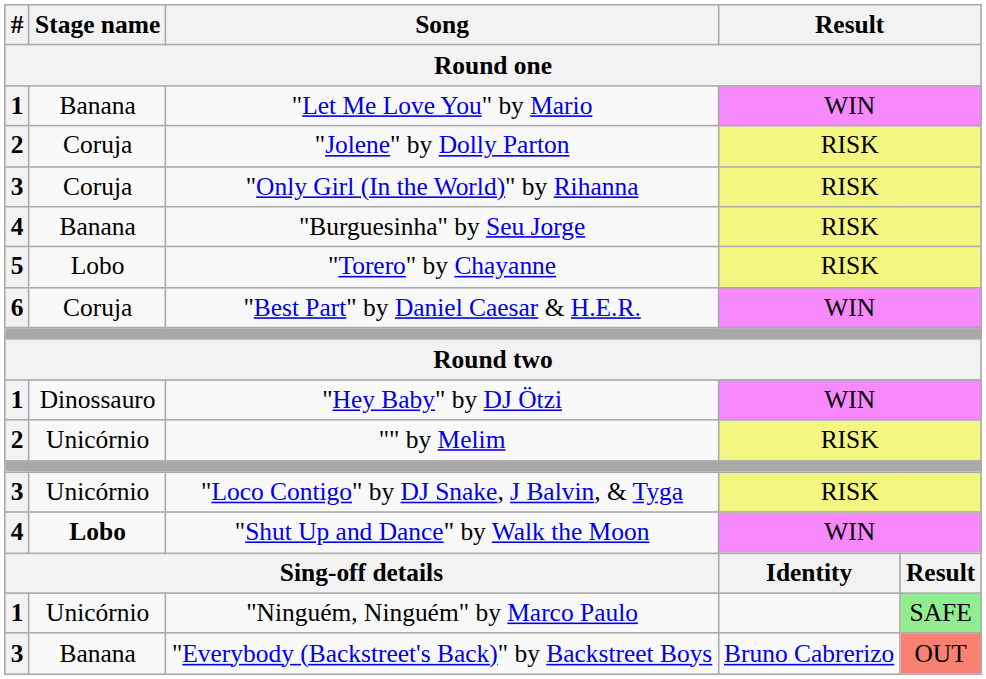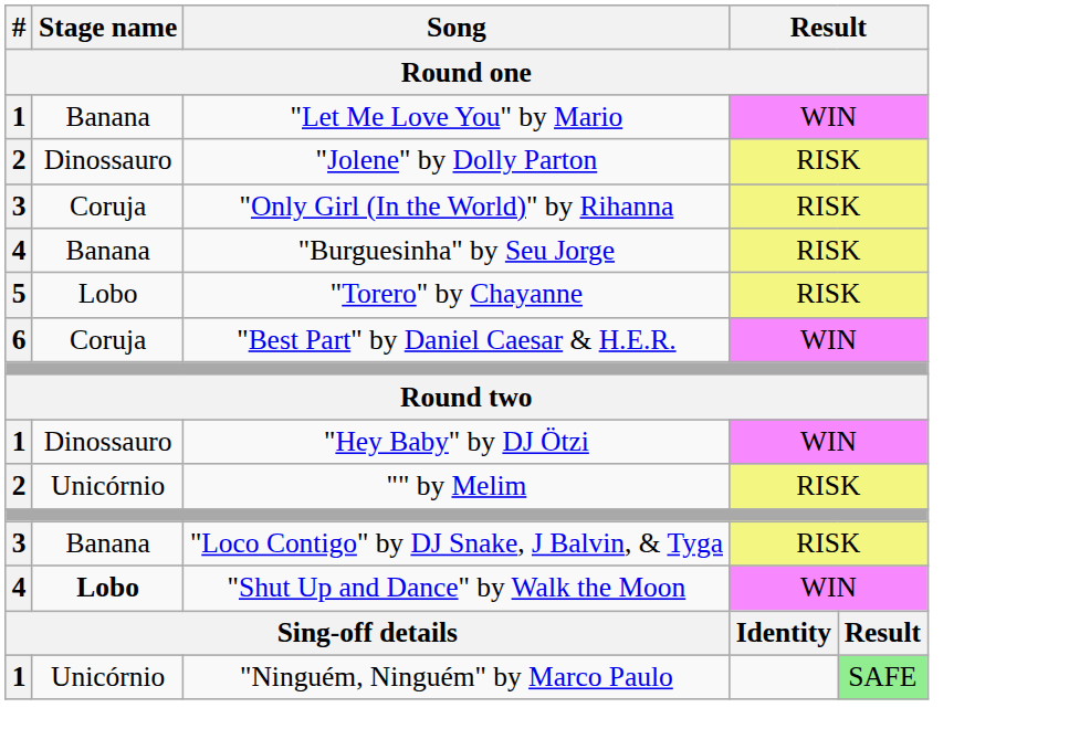"Jolene" by Dolly Parton | Stage name: Coruja -> Dinossauro
"Loco Contigo" by DJ Snake, J Balvin, & Tyga | Stage name: Unicórnio -> Banana
- row: 3 | Banana | "Everybody (Backstreet's Back)" by Backstreet Boys | Bruno Cabrerizo | OUT
